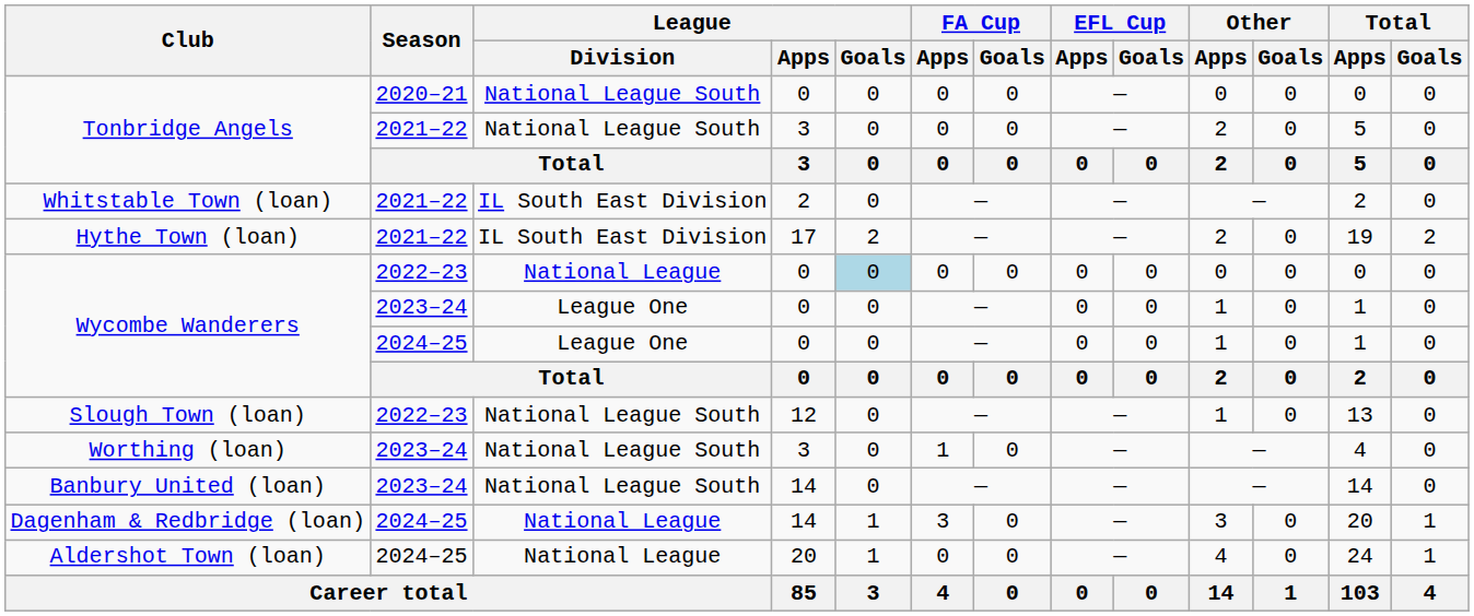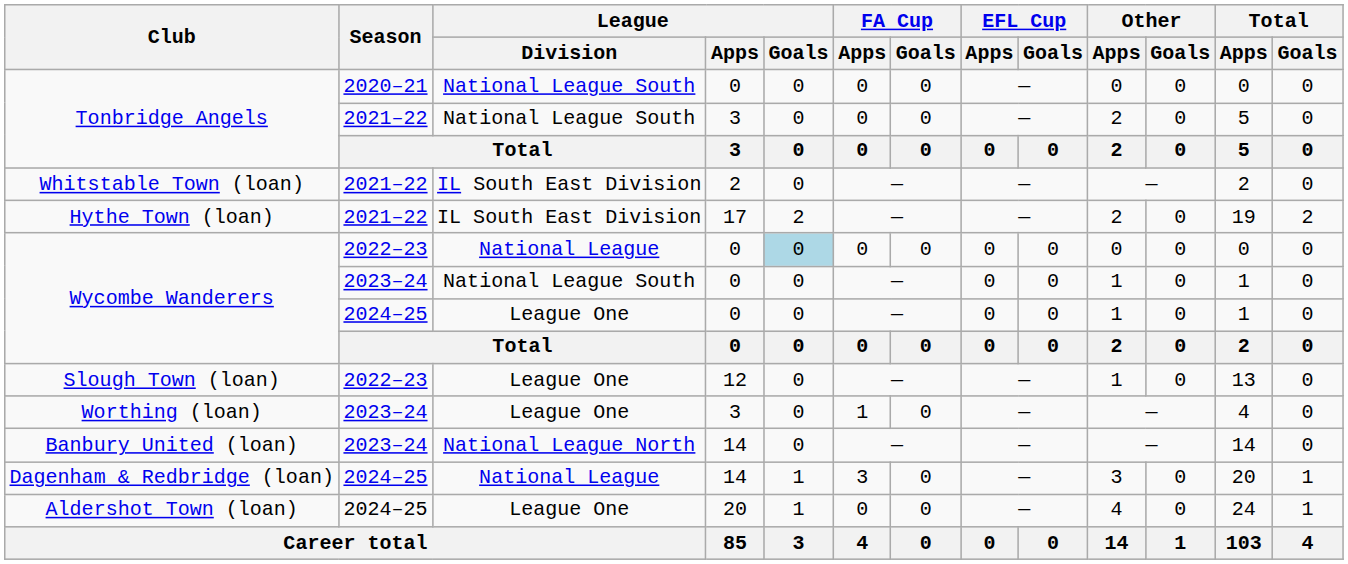Wycombe Wanderers / 2023–24 | League / Division: League One -> National League South
Slough Town (loan) | League / Division: National League South -> League One
Worthing (loan) | League / Division: National League South -> League One
Banbury United (loan) | League / Division: National League South -> National League North
Aldershot Town (loan) | League / Division: National League -> League One
